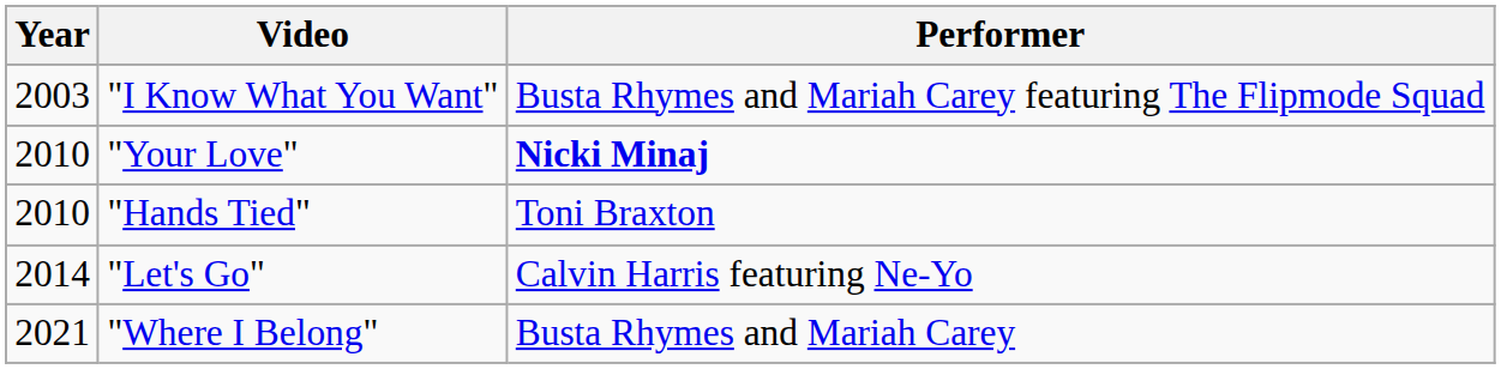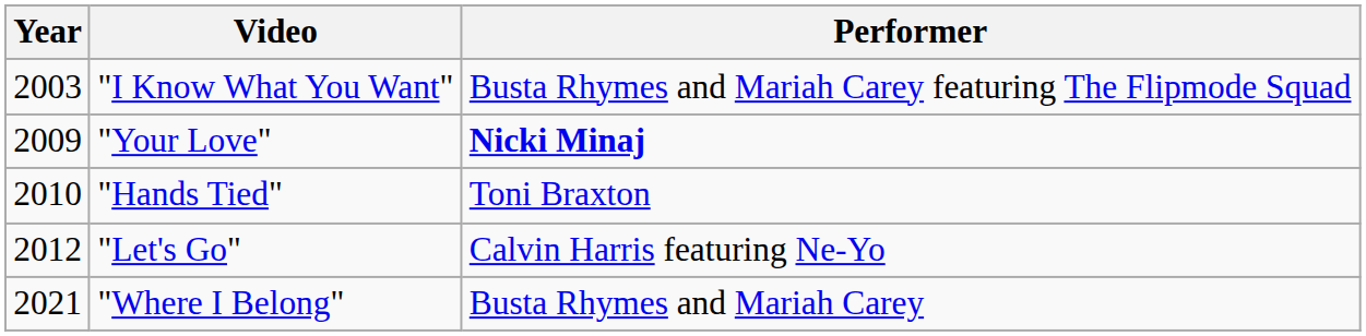"Your Love" | Year: 2010 -> 2009
"Let's Go" | Year: 2014 -> 2012
